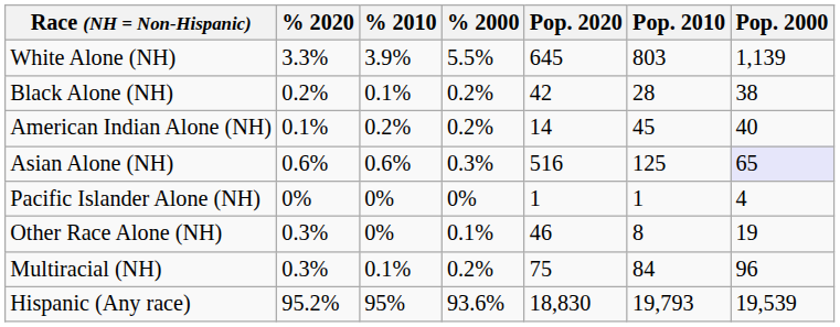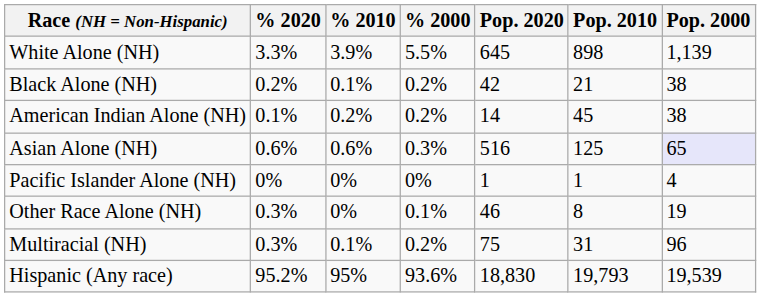White Alone (NH) | Pop. 2010: 803 -> 898
Black Alone (NH) | Pop. 2010: 28 -> 21
American Indian Alone (NH) | Pop. 2000: 40 -> 38
Multiracial (NH) | Pop. 2010: 84 -> 31
